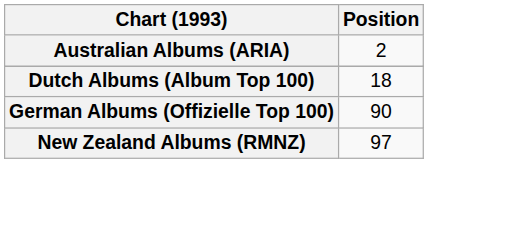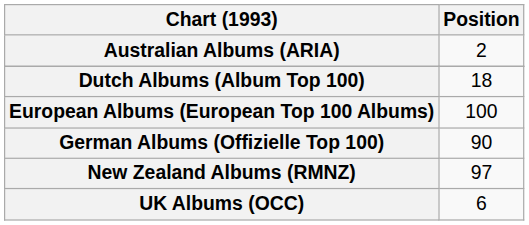+ row: European Albums (European Top 100 Albums) | 100
+ row: UK Albums (OCC) | 6
